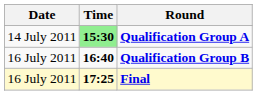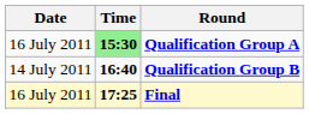Qualification Group A | Date: 14 July 2011 -> 16 July 2011
Qualification Group B | Date: 16 July 2011 -> 14 July 2011
